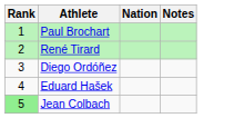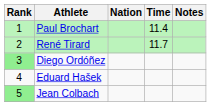+ column: Time | 11.4 | 11.7
Diego Ordóñez | Rank: no background -> lightgreen background
